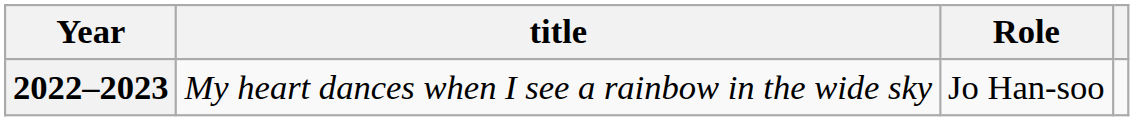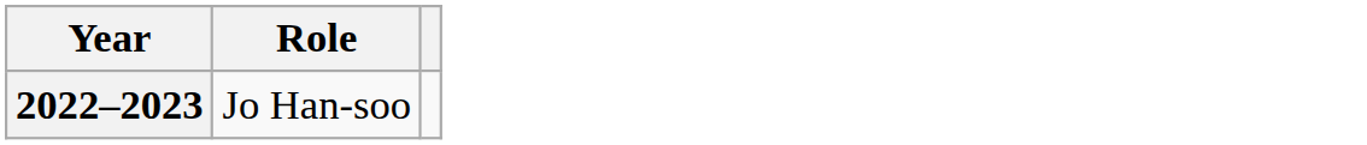- column: title | My heart dances when I see a rainbow in the wide sky
